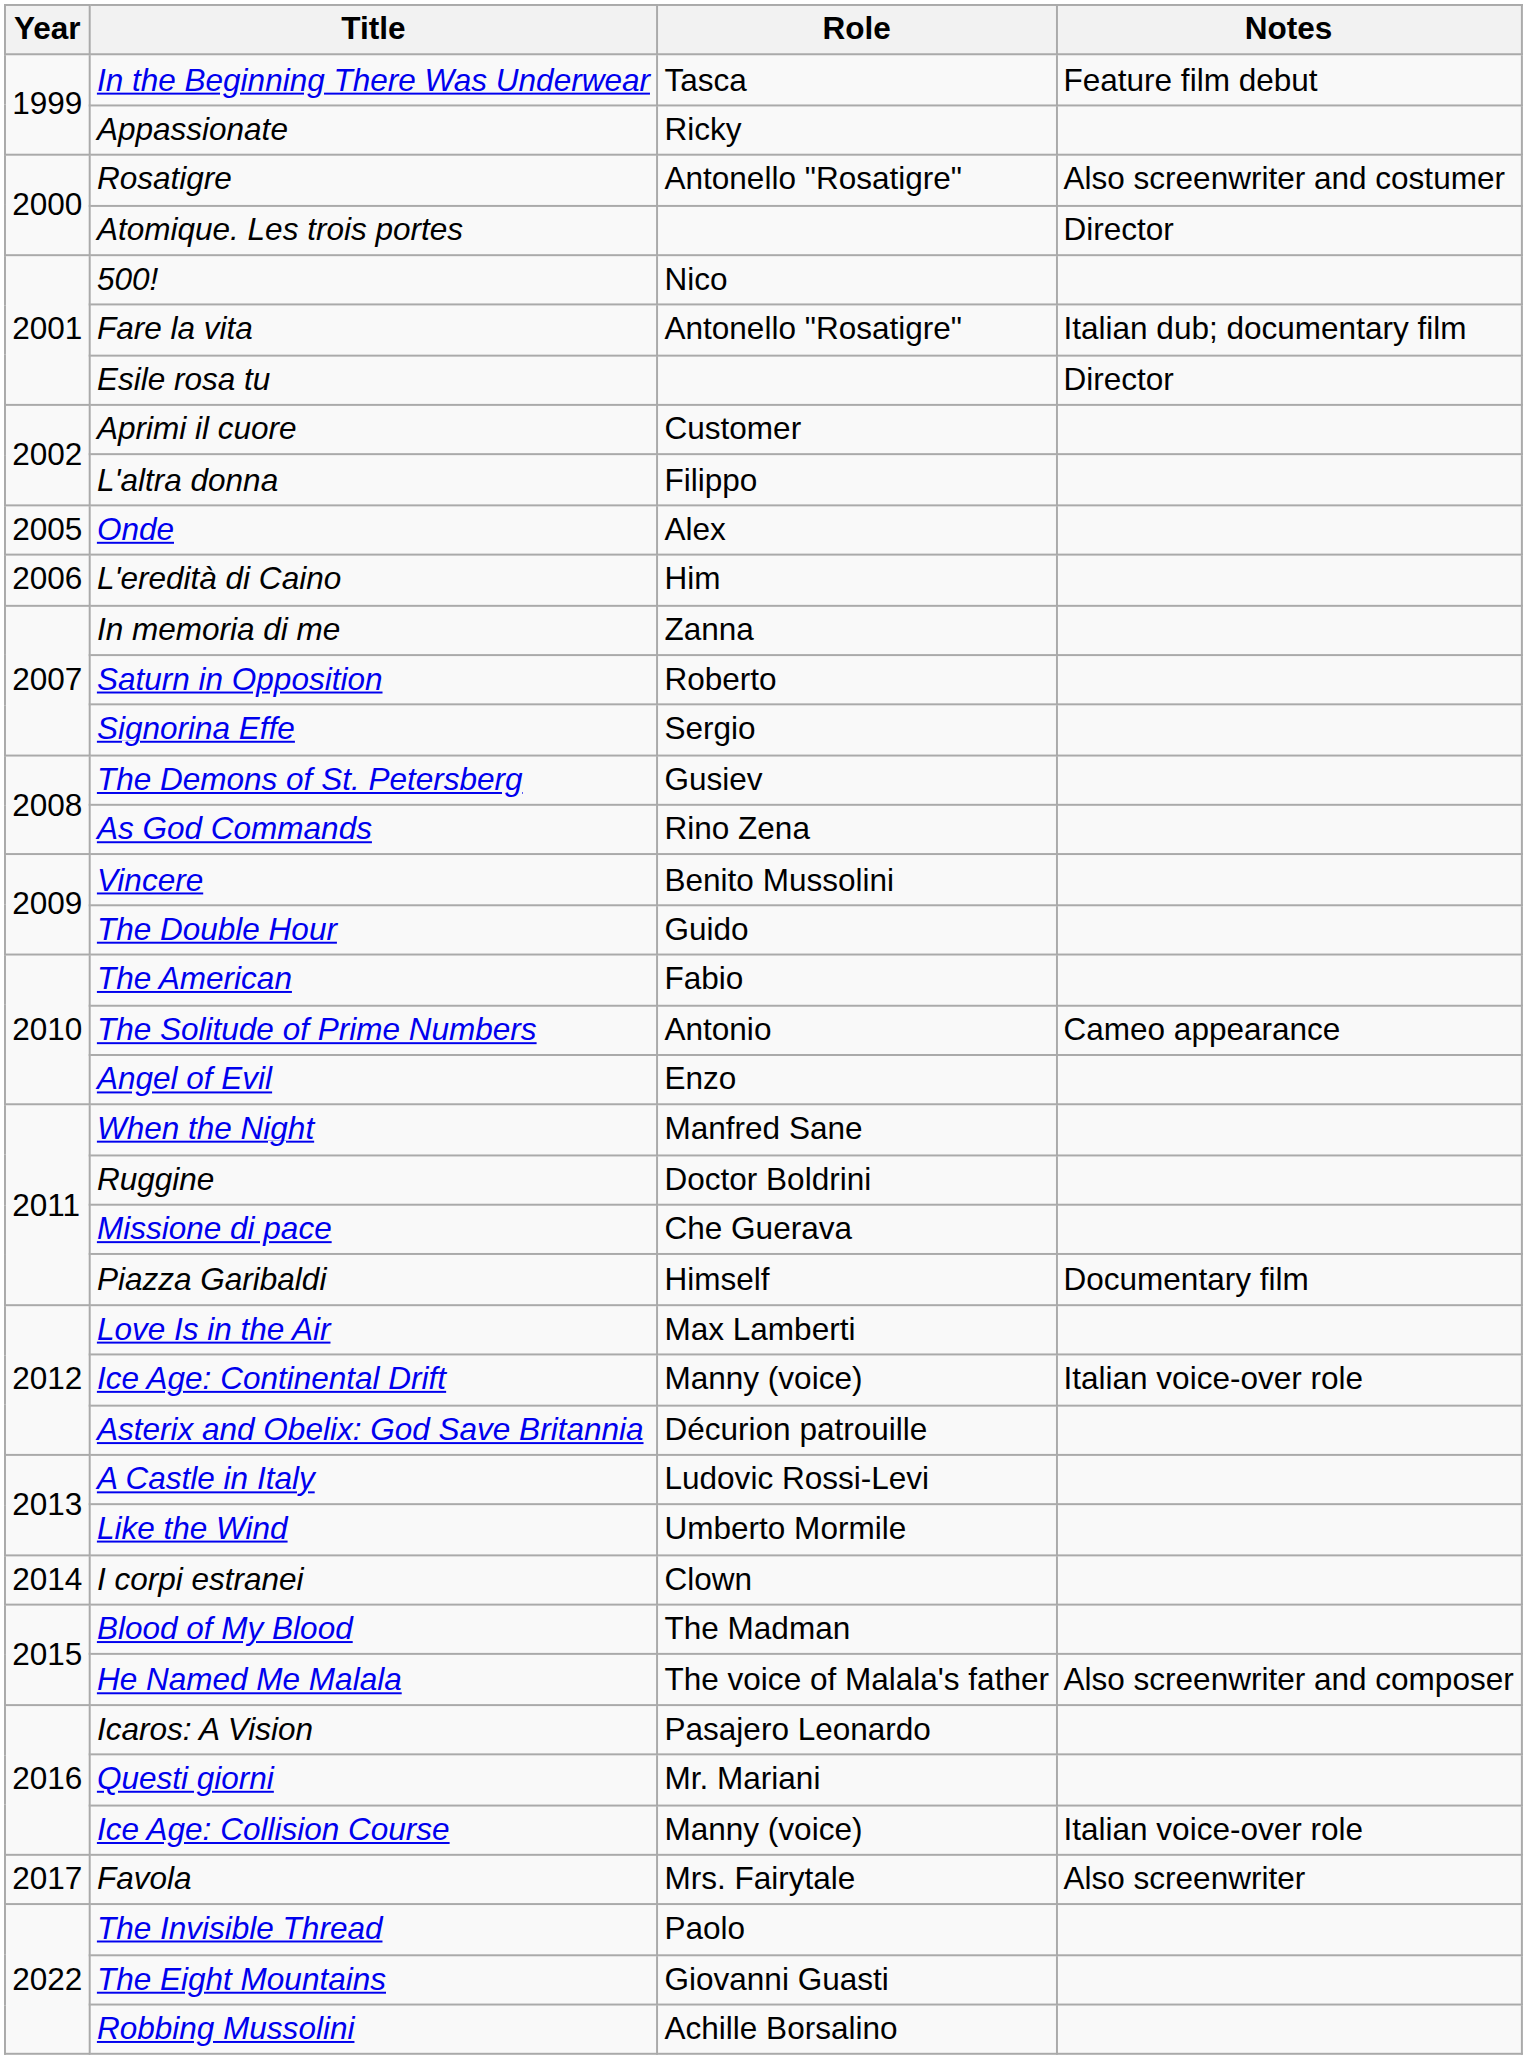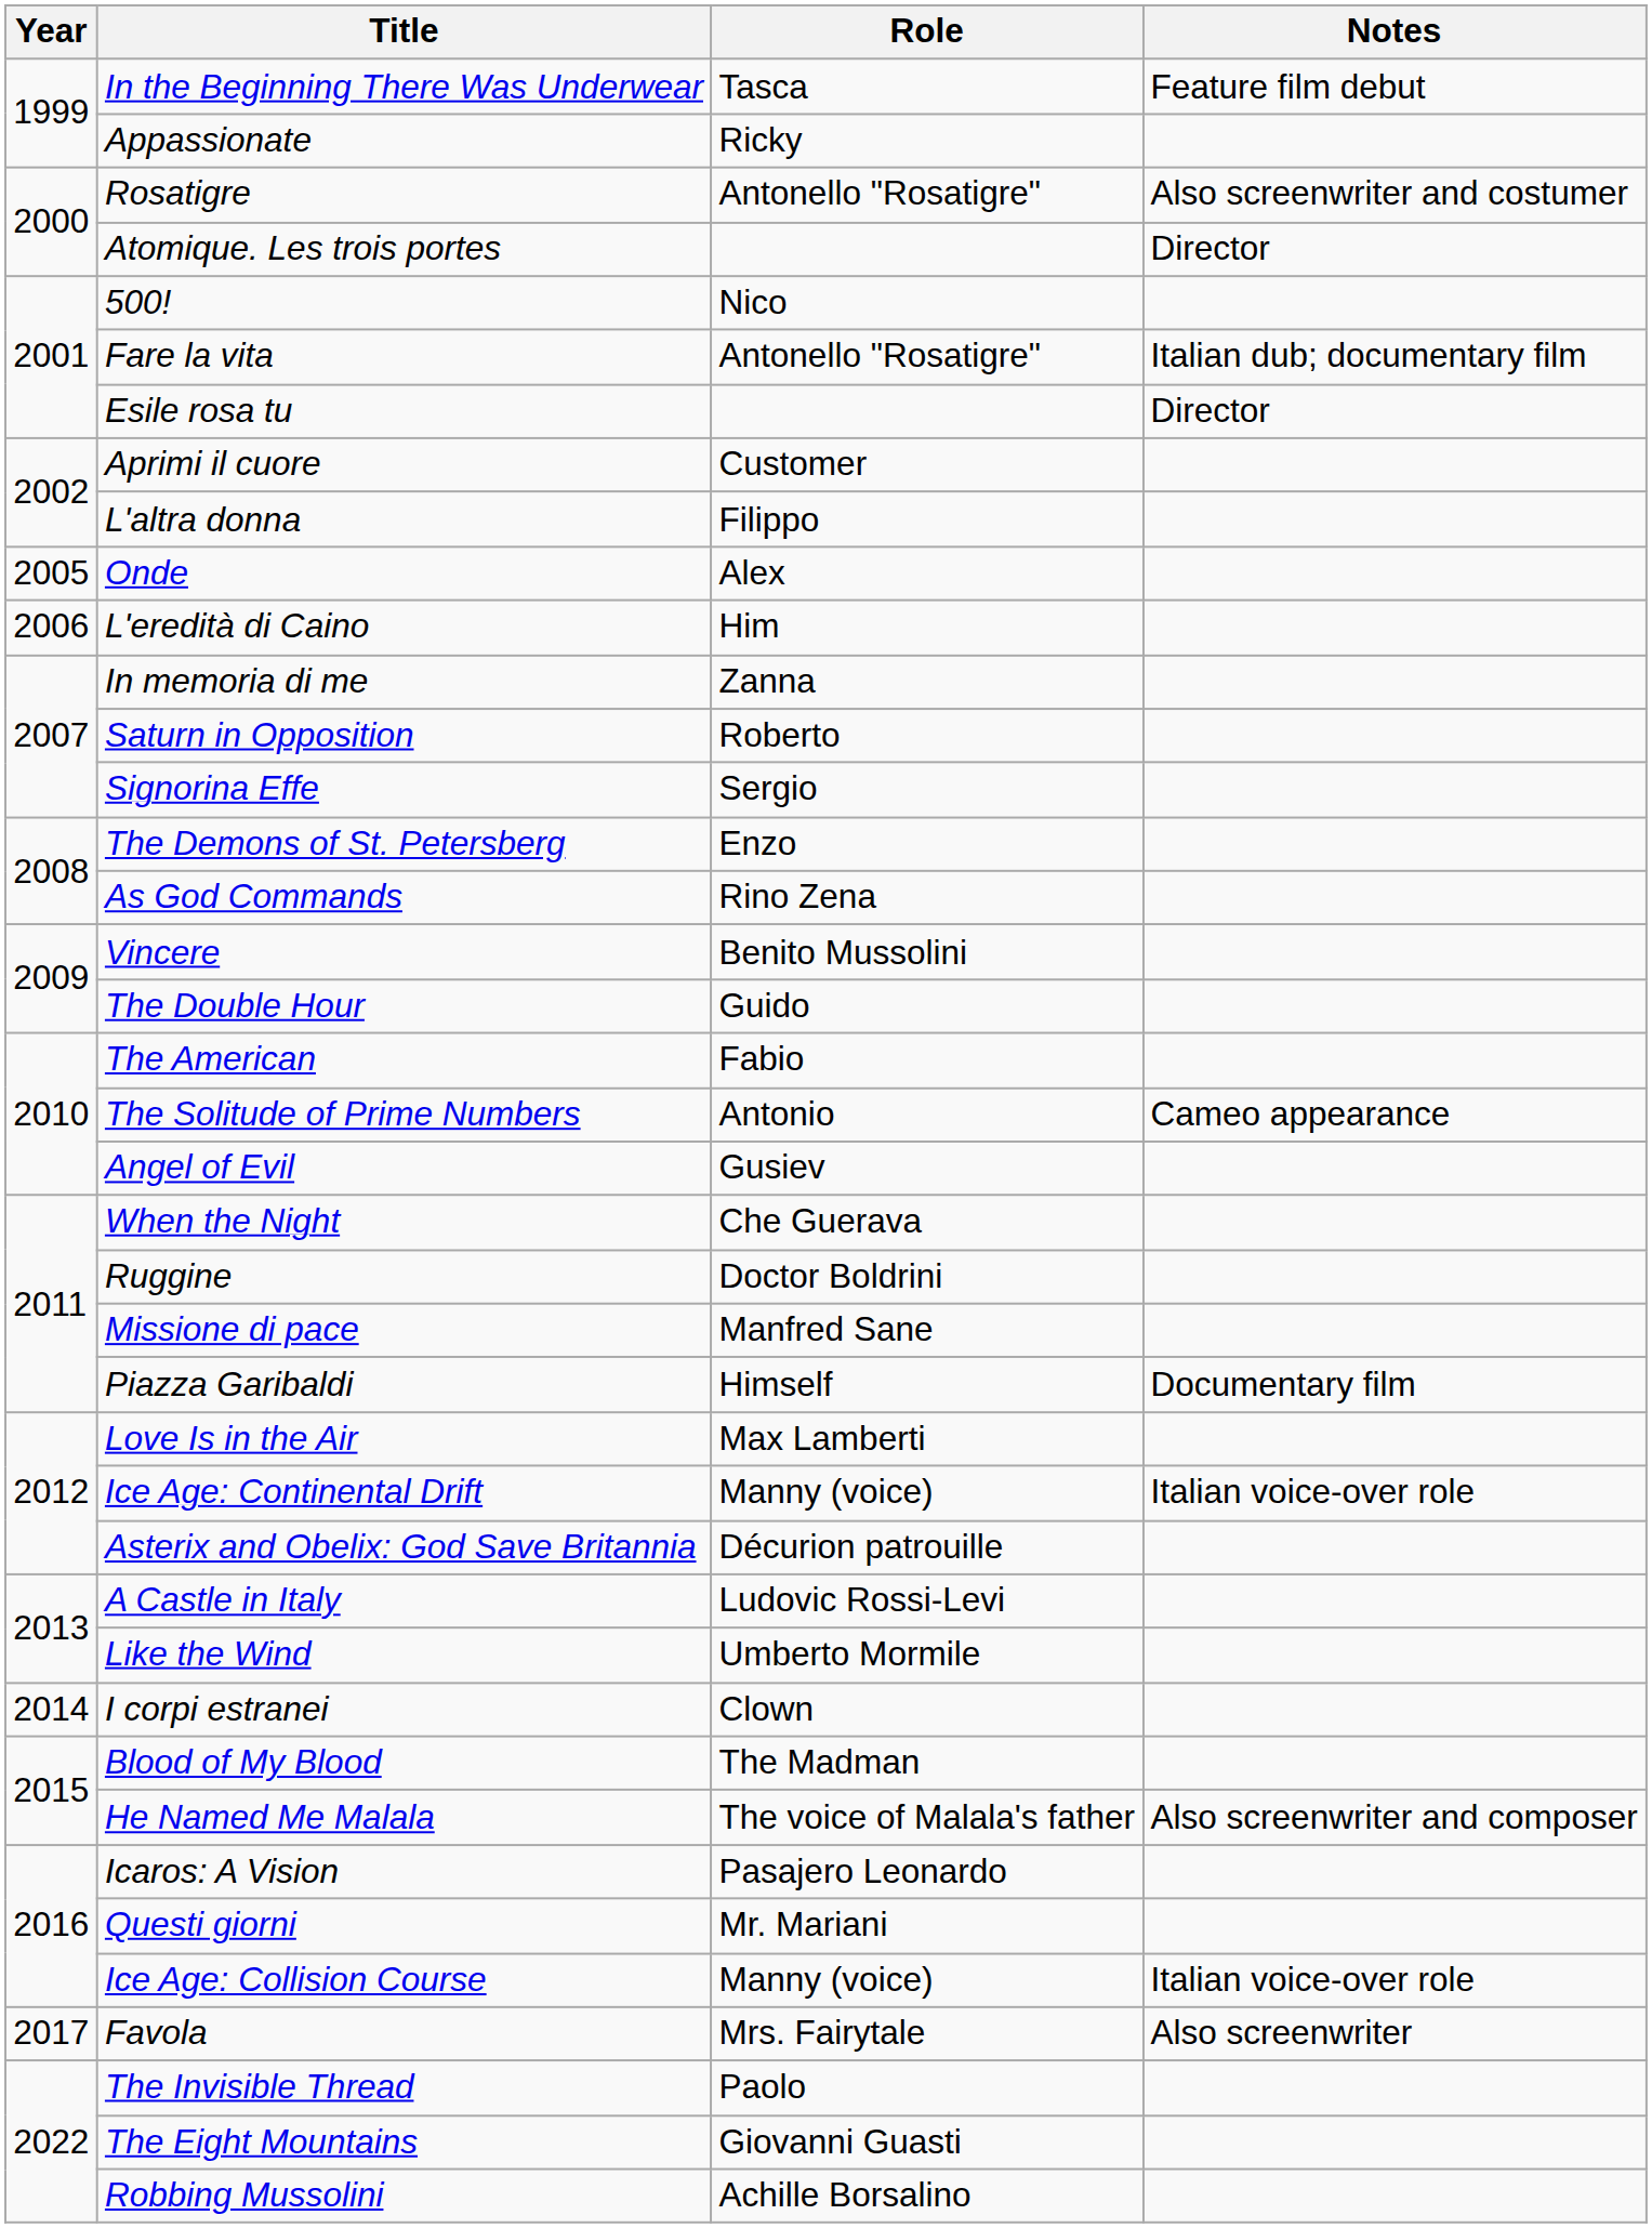The Demons of St. Petersberg | Role: Gusiev -> Enzo
Angel of Evil | Role: Enzo -> Gusiev
When the Night | Role: Manfred Sane -> Che Guerava
Missione di pace | Role: Che Guerava -> Manfred Sane
